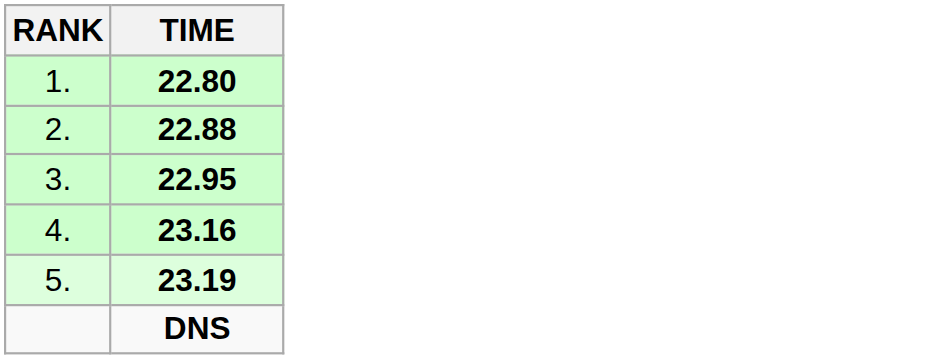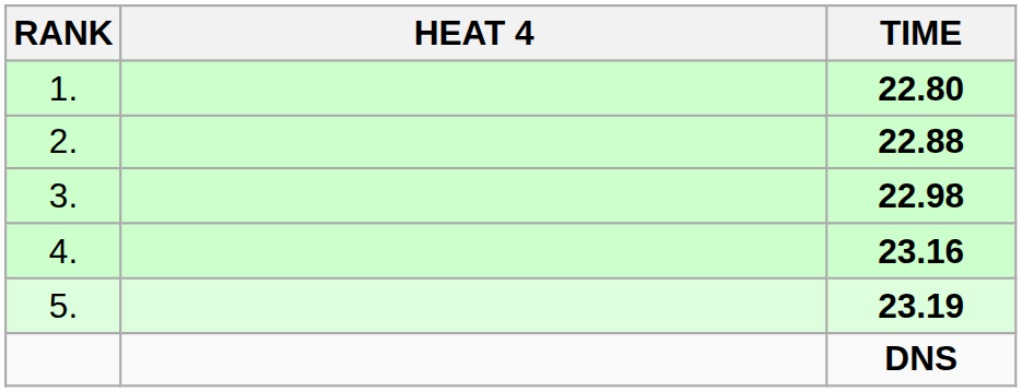+ column: HEAT 4
3. | TIME: 22.95 -> 22.98
